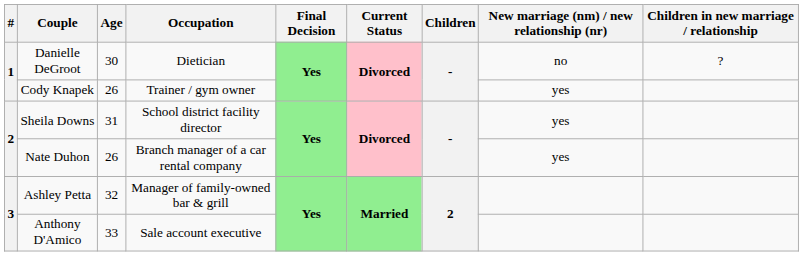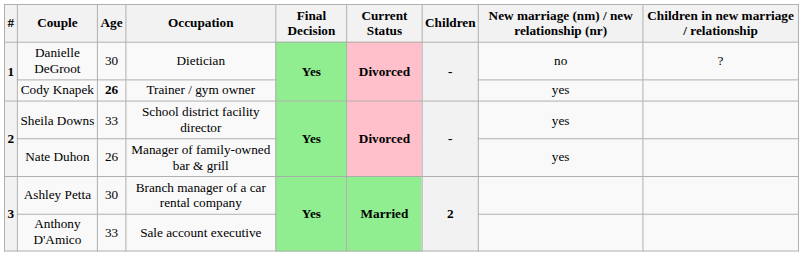Cody Knapek | Age: normal -> bold
Sheila Downs | Age: 31 -> 33
Nate Duhon | Occupation: Branch manager of a car rental company -> Manager of family-owned bar & grill
Ashley Petta | Age: 32 -> 30
Ashley Petta | Occupation: Manager of family-owned bar & grill -> Branch manager of a car rental company
